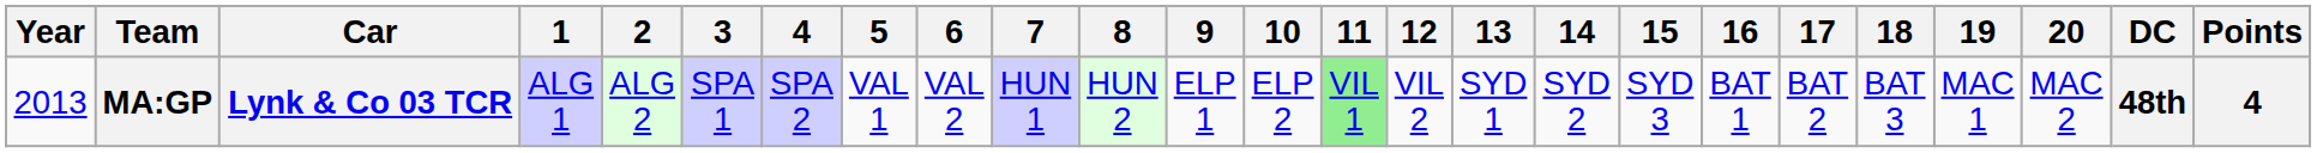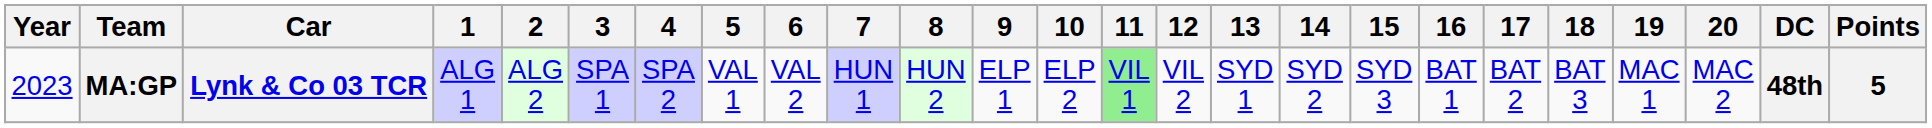MA:GP | Year: 2013 -> 2023
MA:GP | Points: 4 -> 5
